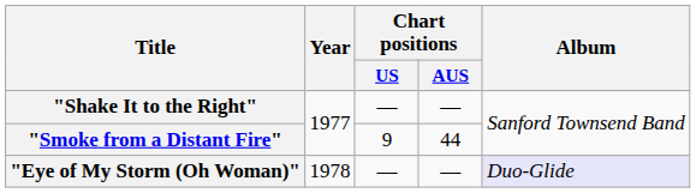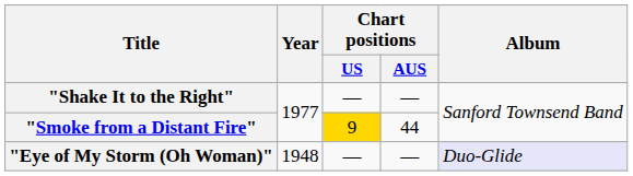"Smoke from a Distant Fire" | Chart positions / US: no background -> gold background
"Eye of My Storm (Oh Woman)" | Year: 1978 -> 1948
